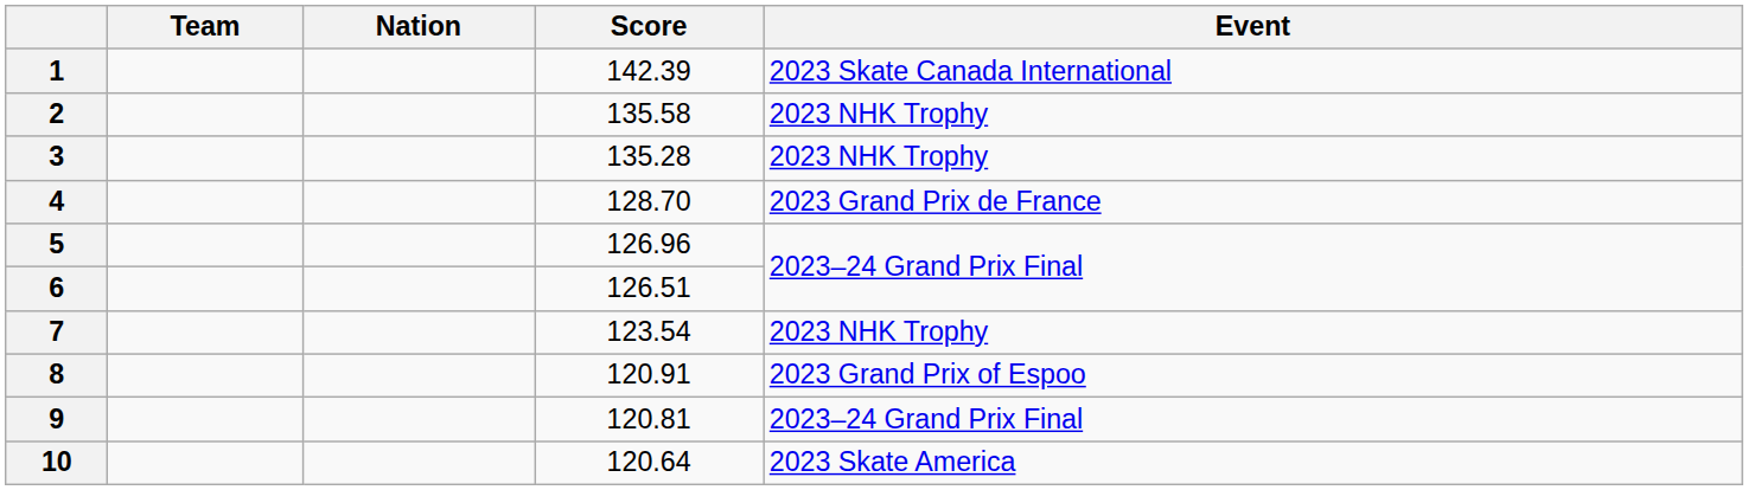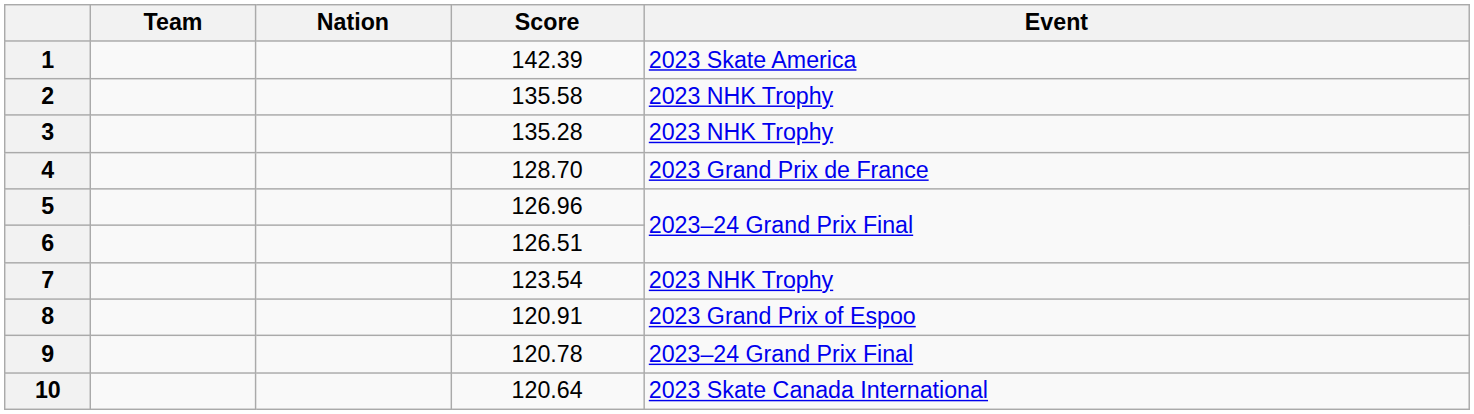1 | Event: 2023 Skate Canada International -> 2023 Skate America
9 | Score: 120.81 -> 120.78
10 | Event: 2023 Skate America -> 2023 Skate Canada International
